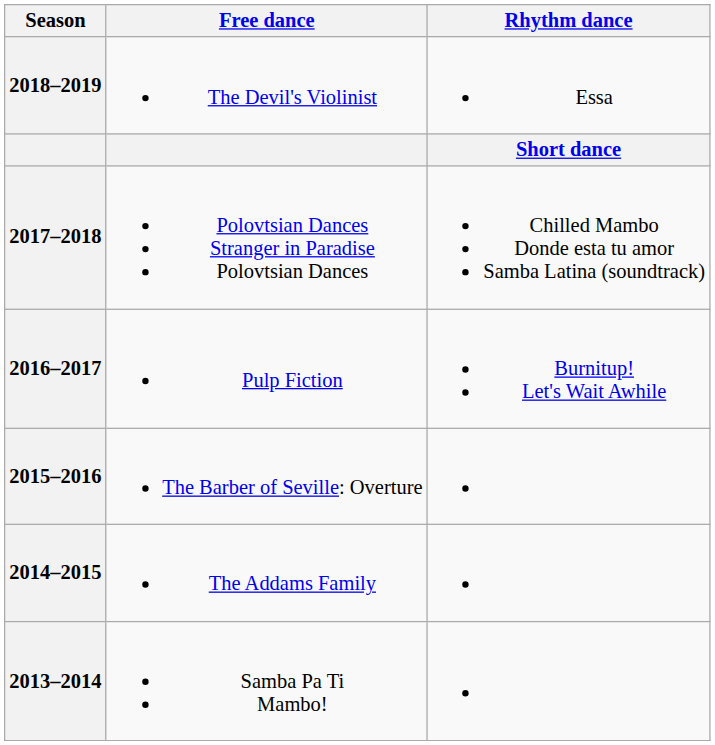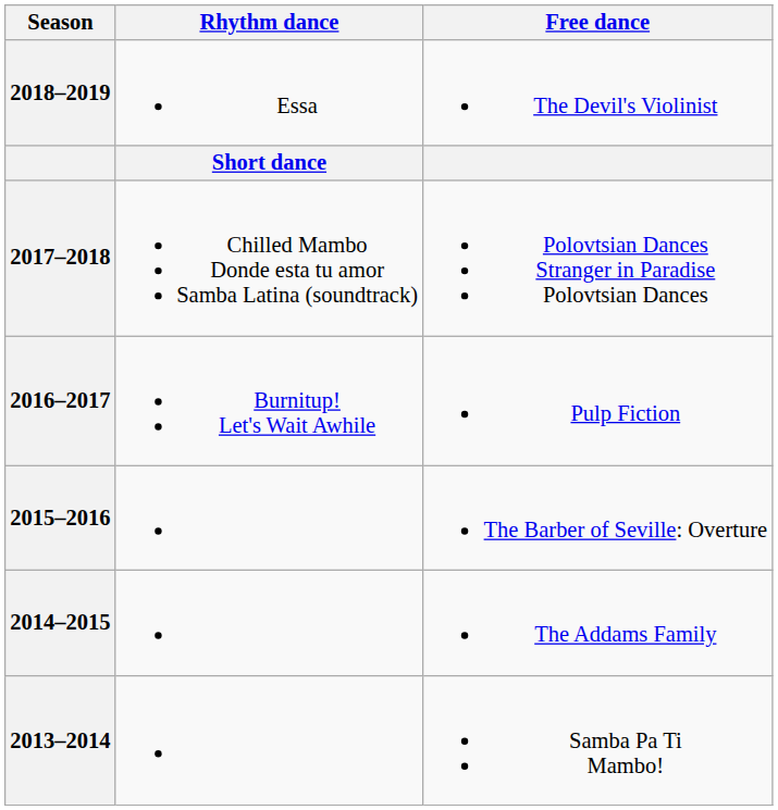columns swapped: Rhythm dance <-> Free dance
